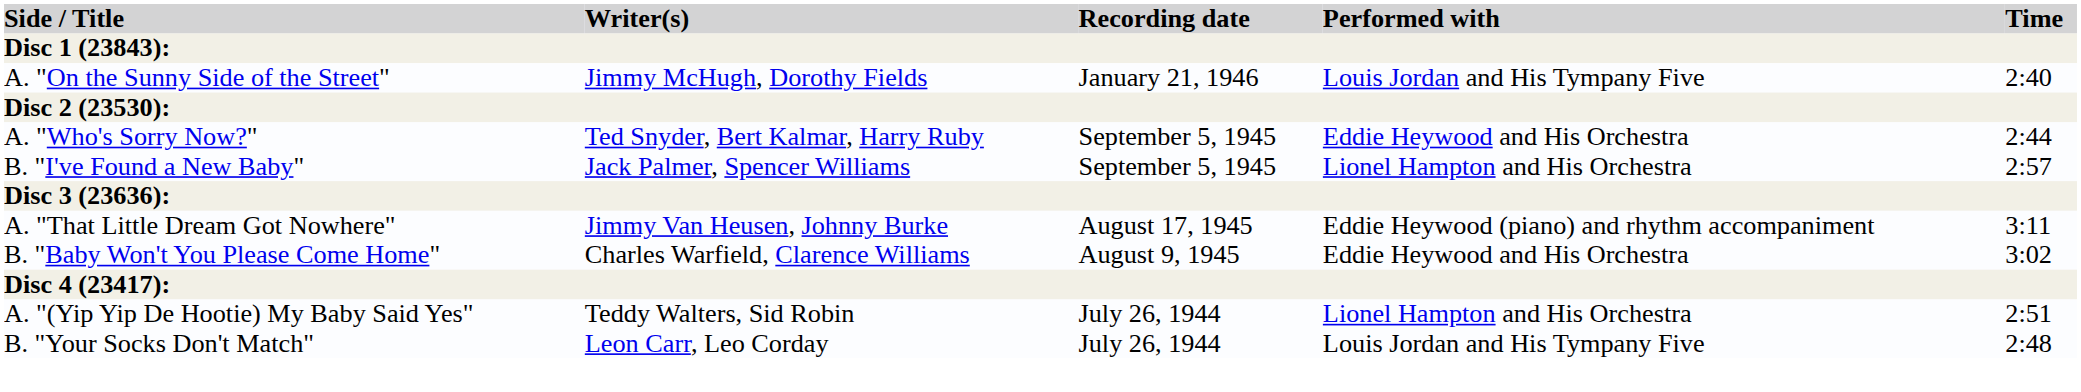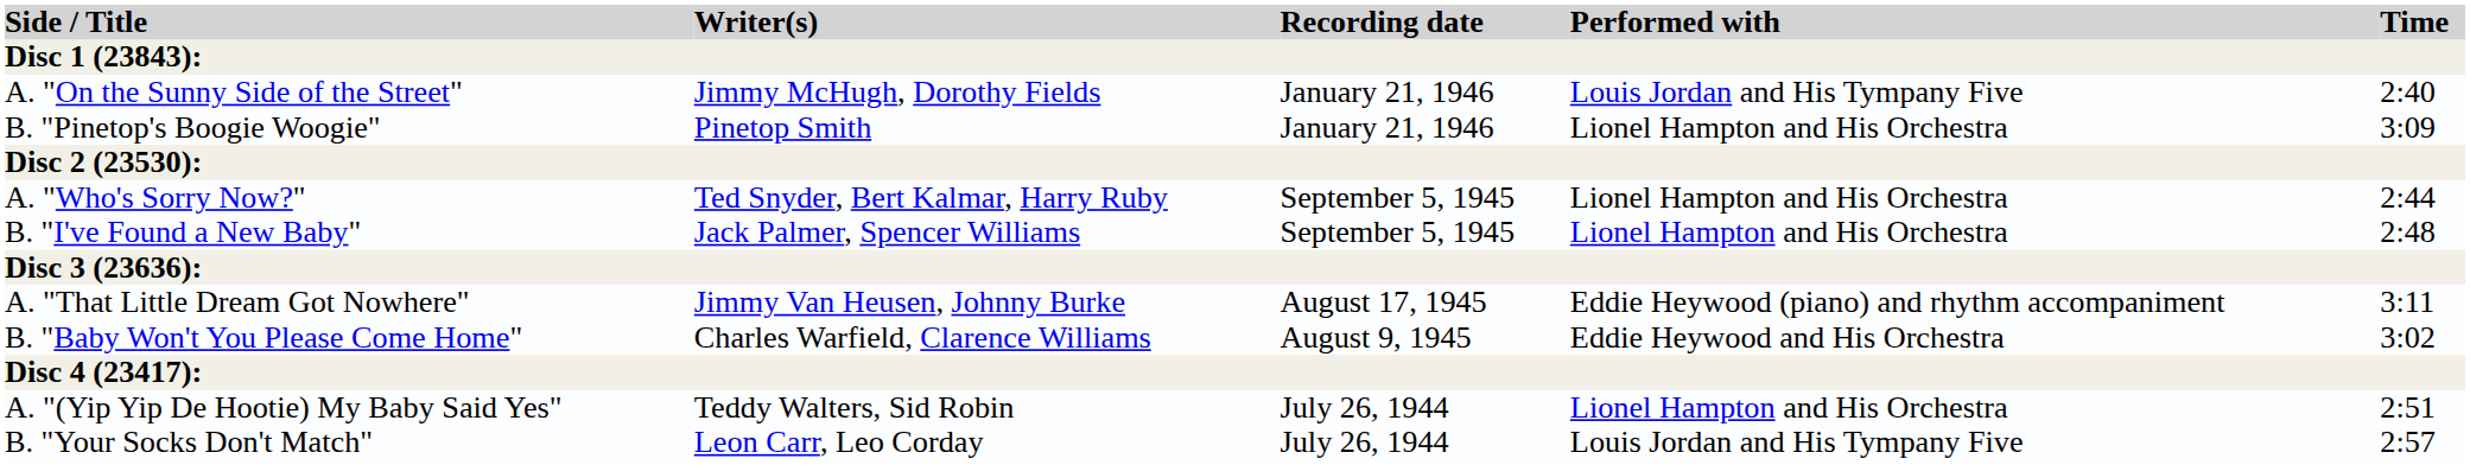+ row: B. "Pinetop's Boogie Woogie" | Pinetop Smith | January 21, 1946 | Lionel Hampton and His Orchestra | 3:09
A. "Who's Sorry Now?" | Performed with: Eddie Heywood and His Orchestra -> Lionel Hampton and His Orchestra
B. "I've Found a New Baby" | Time: 2:57 -> 2:48
B. "Your Socks Don't Match" | Time: 2:48 -> 2:57
